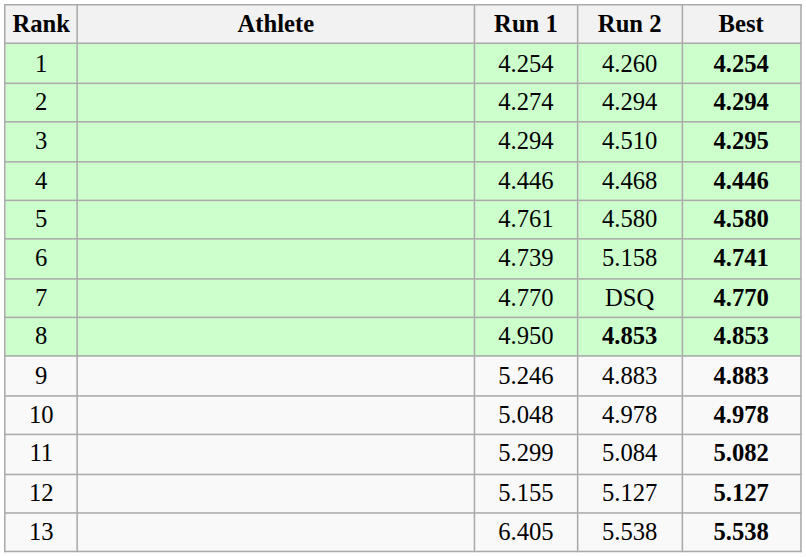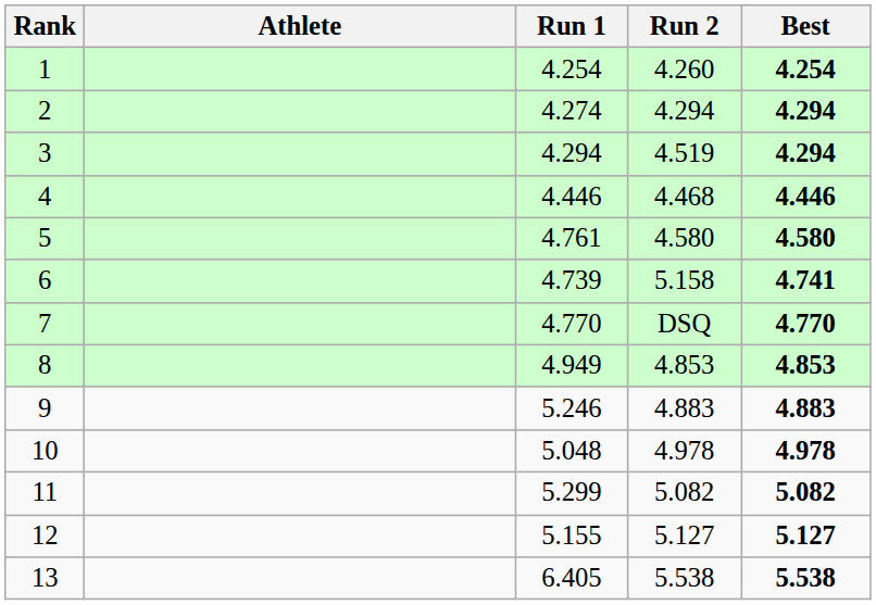3 | Run 2: 4.510 -> 4.519
3 | Best: 4.295 -> 4.294
8 | Run 1: 4.950 -> 4.949
8 | Run 2: bold -> normal
11 | Run 2: 5.084 -> 5.082
